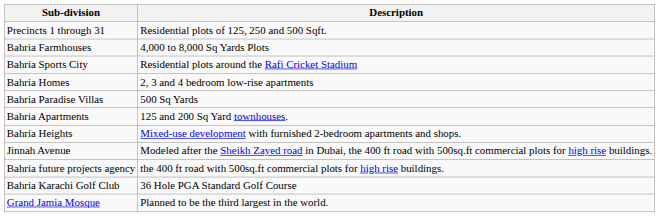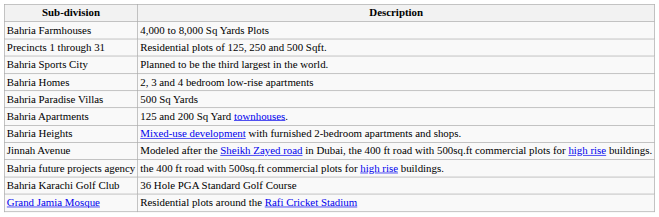rows swapped: Precincts 1 through 31 <-> Bahria Farmhouses
Bahria Sports City | Description: Residential plots around the Rafi Cricket Stadium -> Planned to be the third largest in the world.
Grand Jamia Mosque | Description: Planned to be the third largest in the world. -> Residential plots around the Rafi Cricket Stadium
